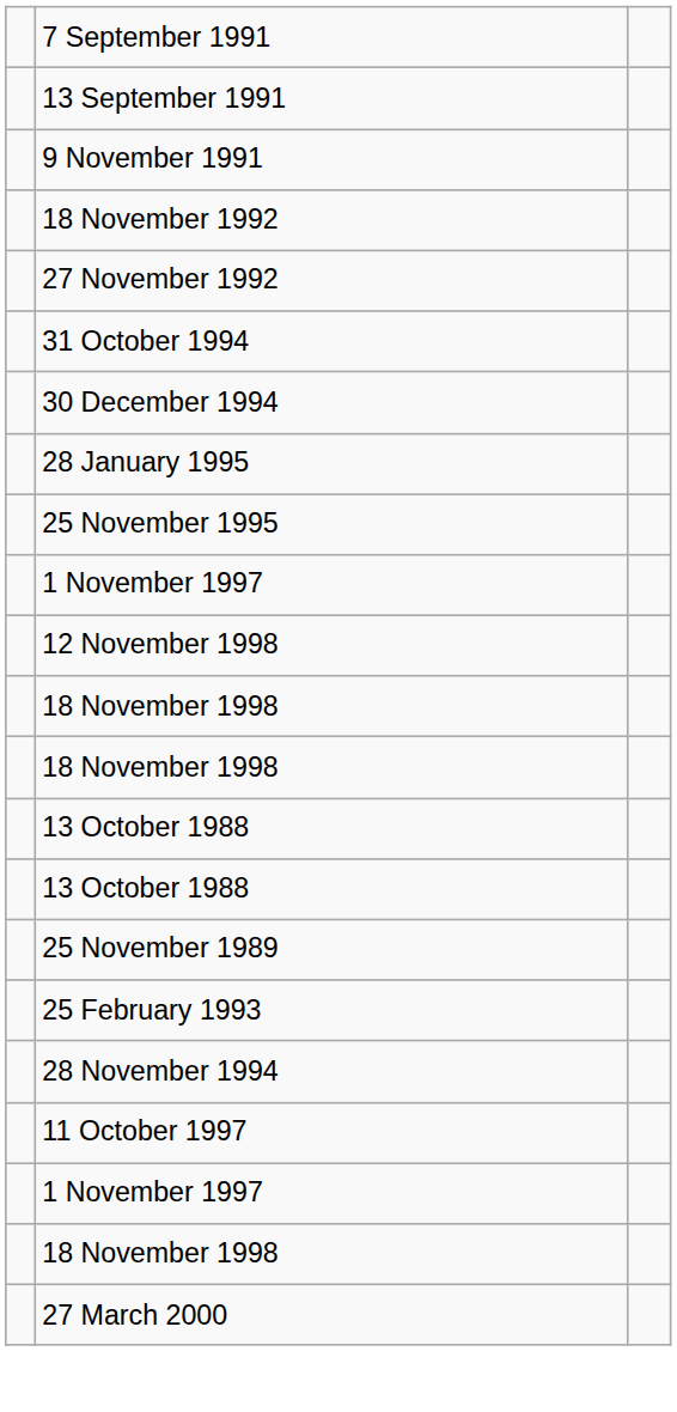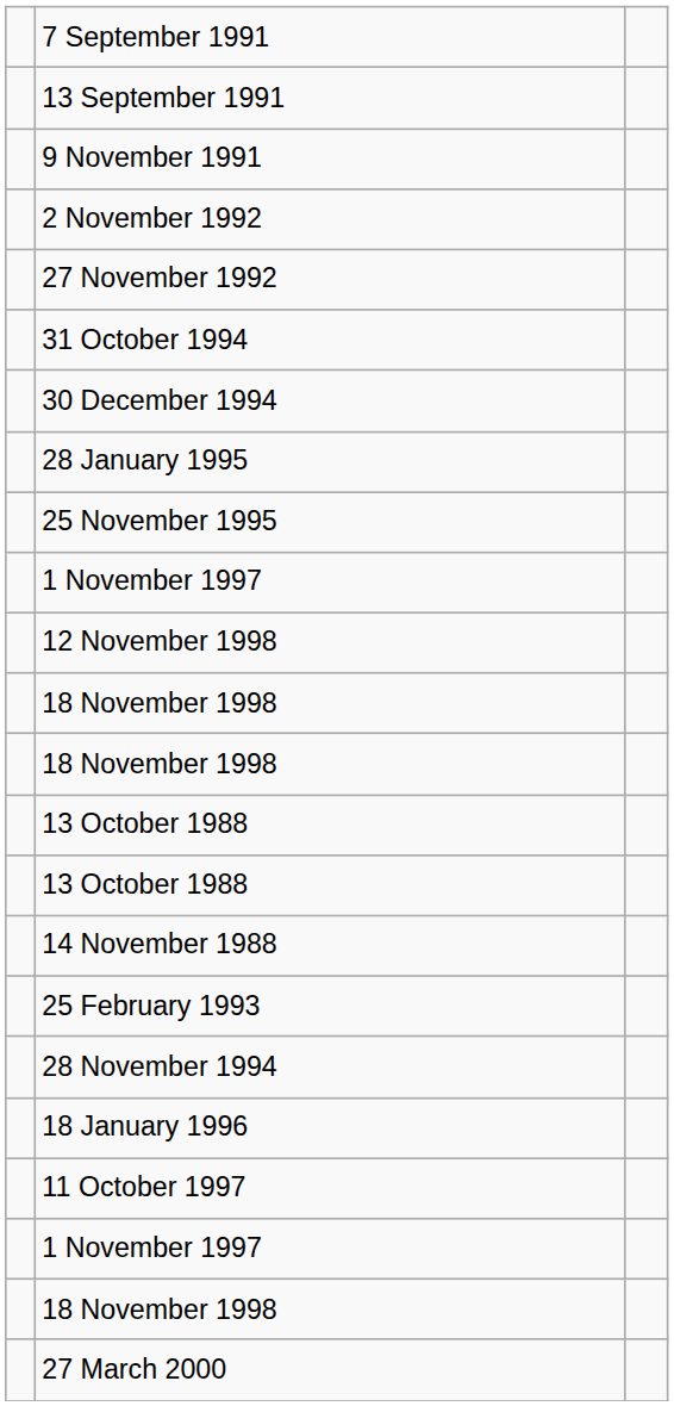+ row: 2 November 1992
- row: 18 November 1992
+ row: 14 November 1988
- row: 25 November 1989
+ row: 18 January 1996
